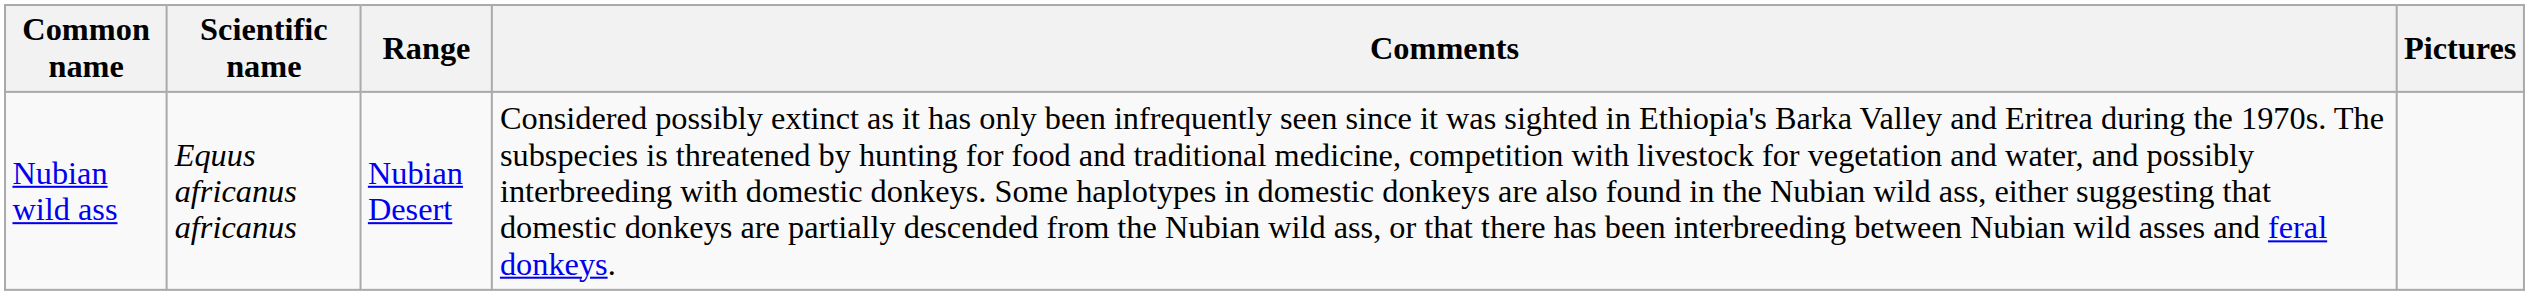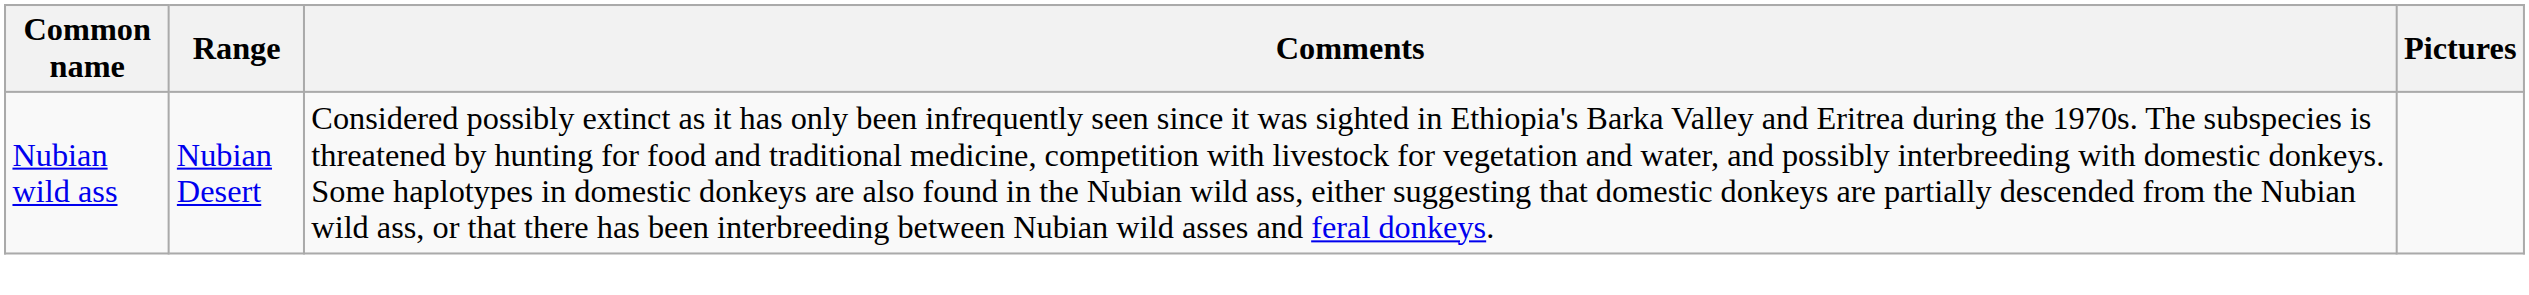- column: Scientific name | Equus africanus africanus
